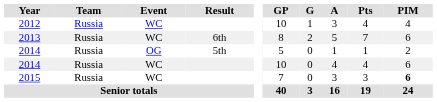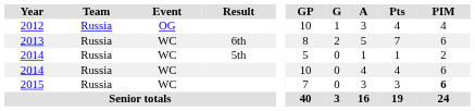2012 | Event: WC -> OG
2014 / 5th | Event: OG -> WC
